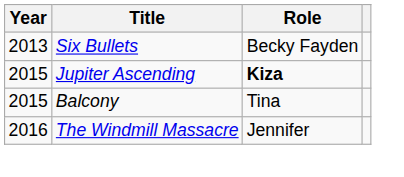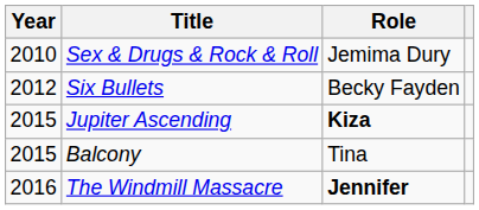+ row: 2010 | Sex & Drugs & Rock & Roll | Jemima Dury
Six Bullets | Year: 2013 -> 2012
The Windmill Massacre | Role: normal -> bold
